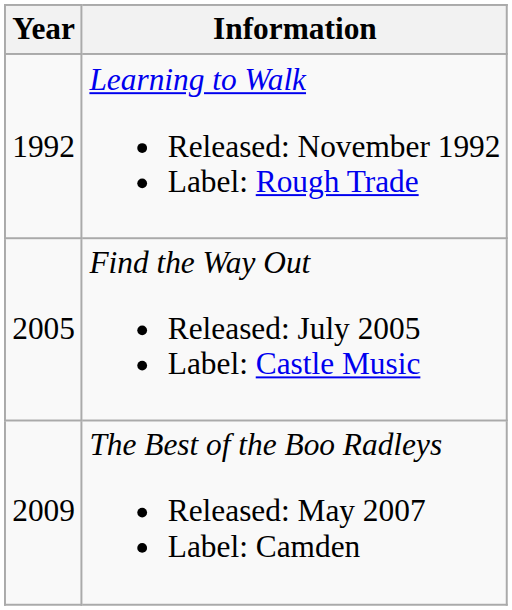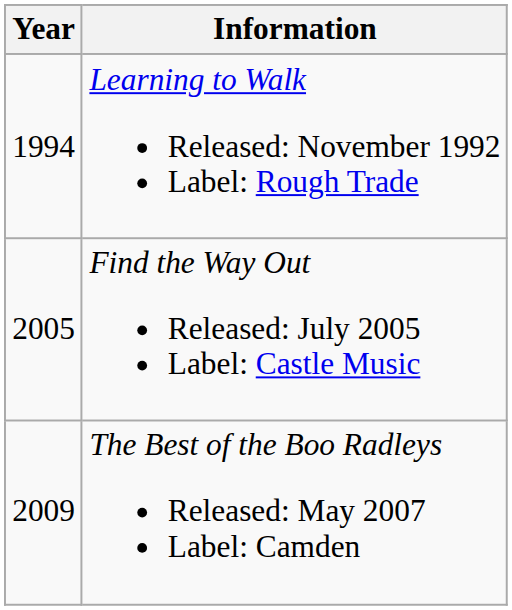Learning to Walk Released: November 1992 Label: Rough Trade | Year: 1992 -> 1994
